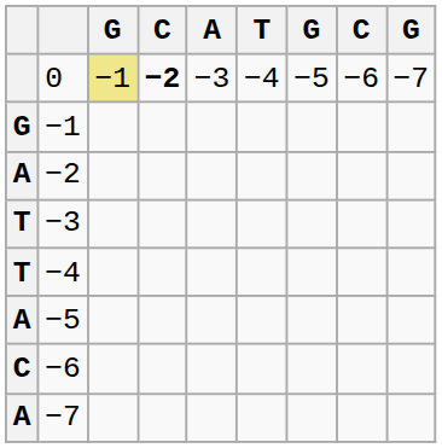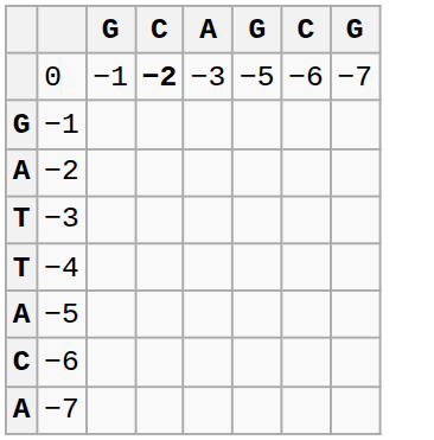- column: T | −4
0 | column 3: khaki background -> no background
